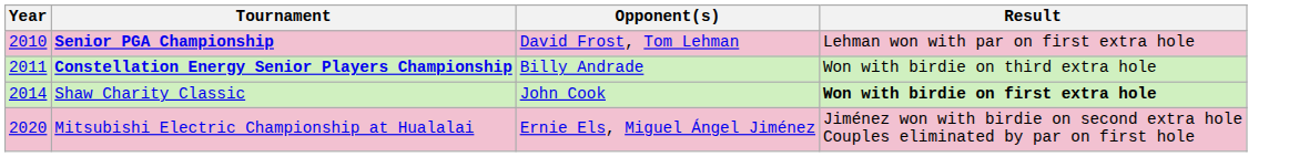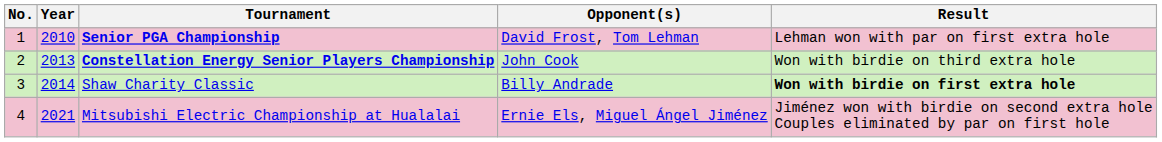+ column: No. | 1 | 2 | 3 | 4
Constellation Energy Senior Players Championship | Year: 2011 -> 2013
Constellation Energy Senior Players Championship | Opponent(s): Billy Andrade -> John Cook
Shaw Charity Classic | Opponent(s): John Cook -> Billy Andrade
Mitsubishi Electric Championship at Hualalai | Year: 2020 -> 2021
